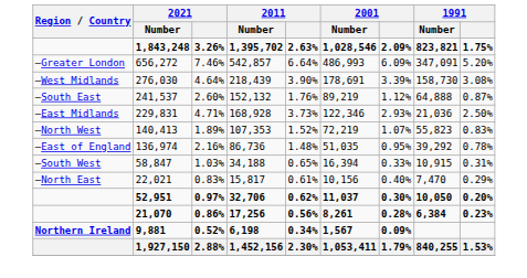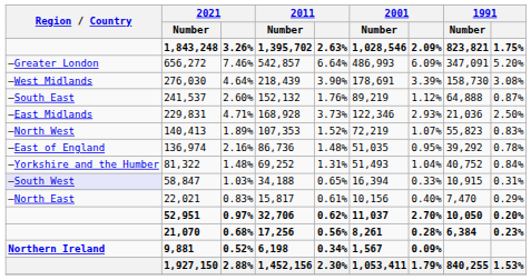+ row: —Yorkshire and the Humber | 81,322 | 1.48% | 69,252 | 1.31% | 51,493 | 1.04% | 40,752 | 0.84%
58,847 | Region / Country: no background -> lavender background
52,951 | 2001: 0.30% -> 2.70%
21,070 | 2021: 0.86% -> 0.68%
